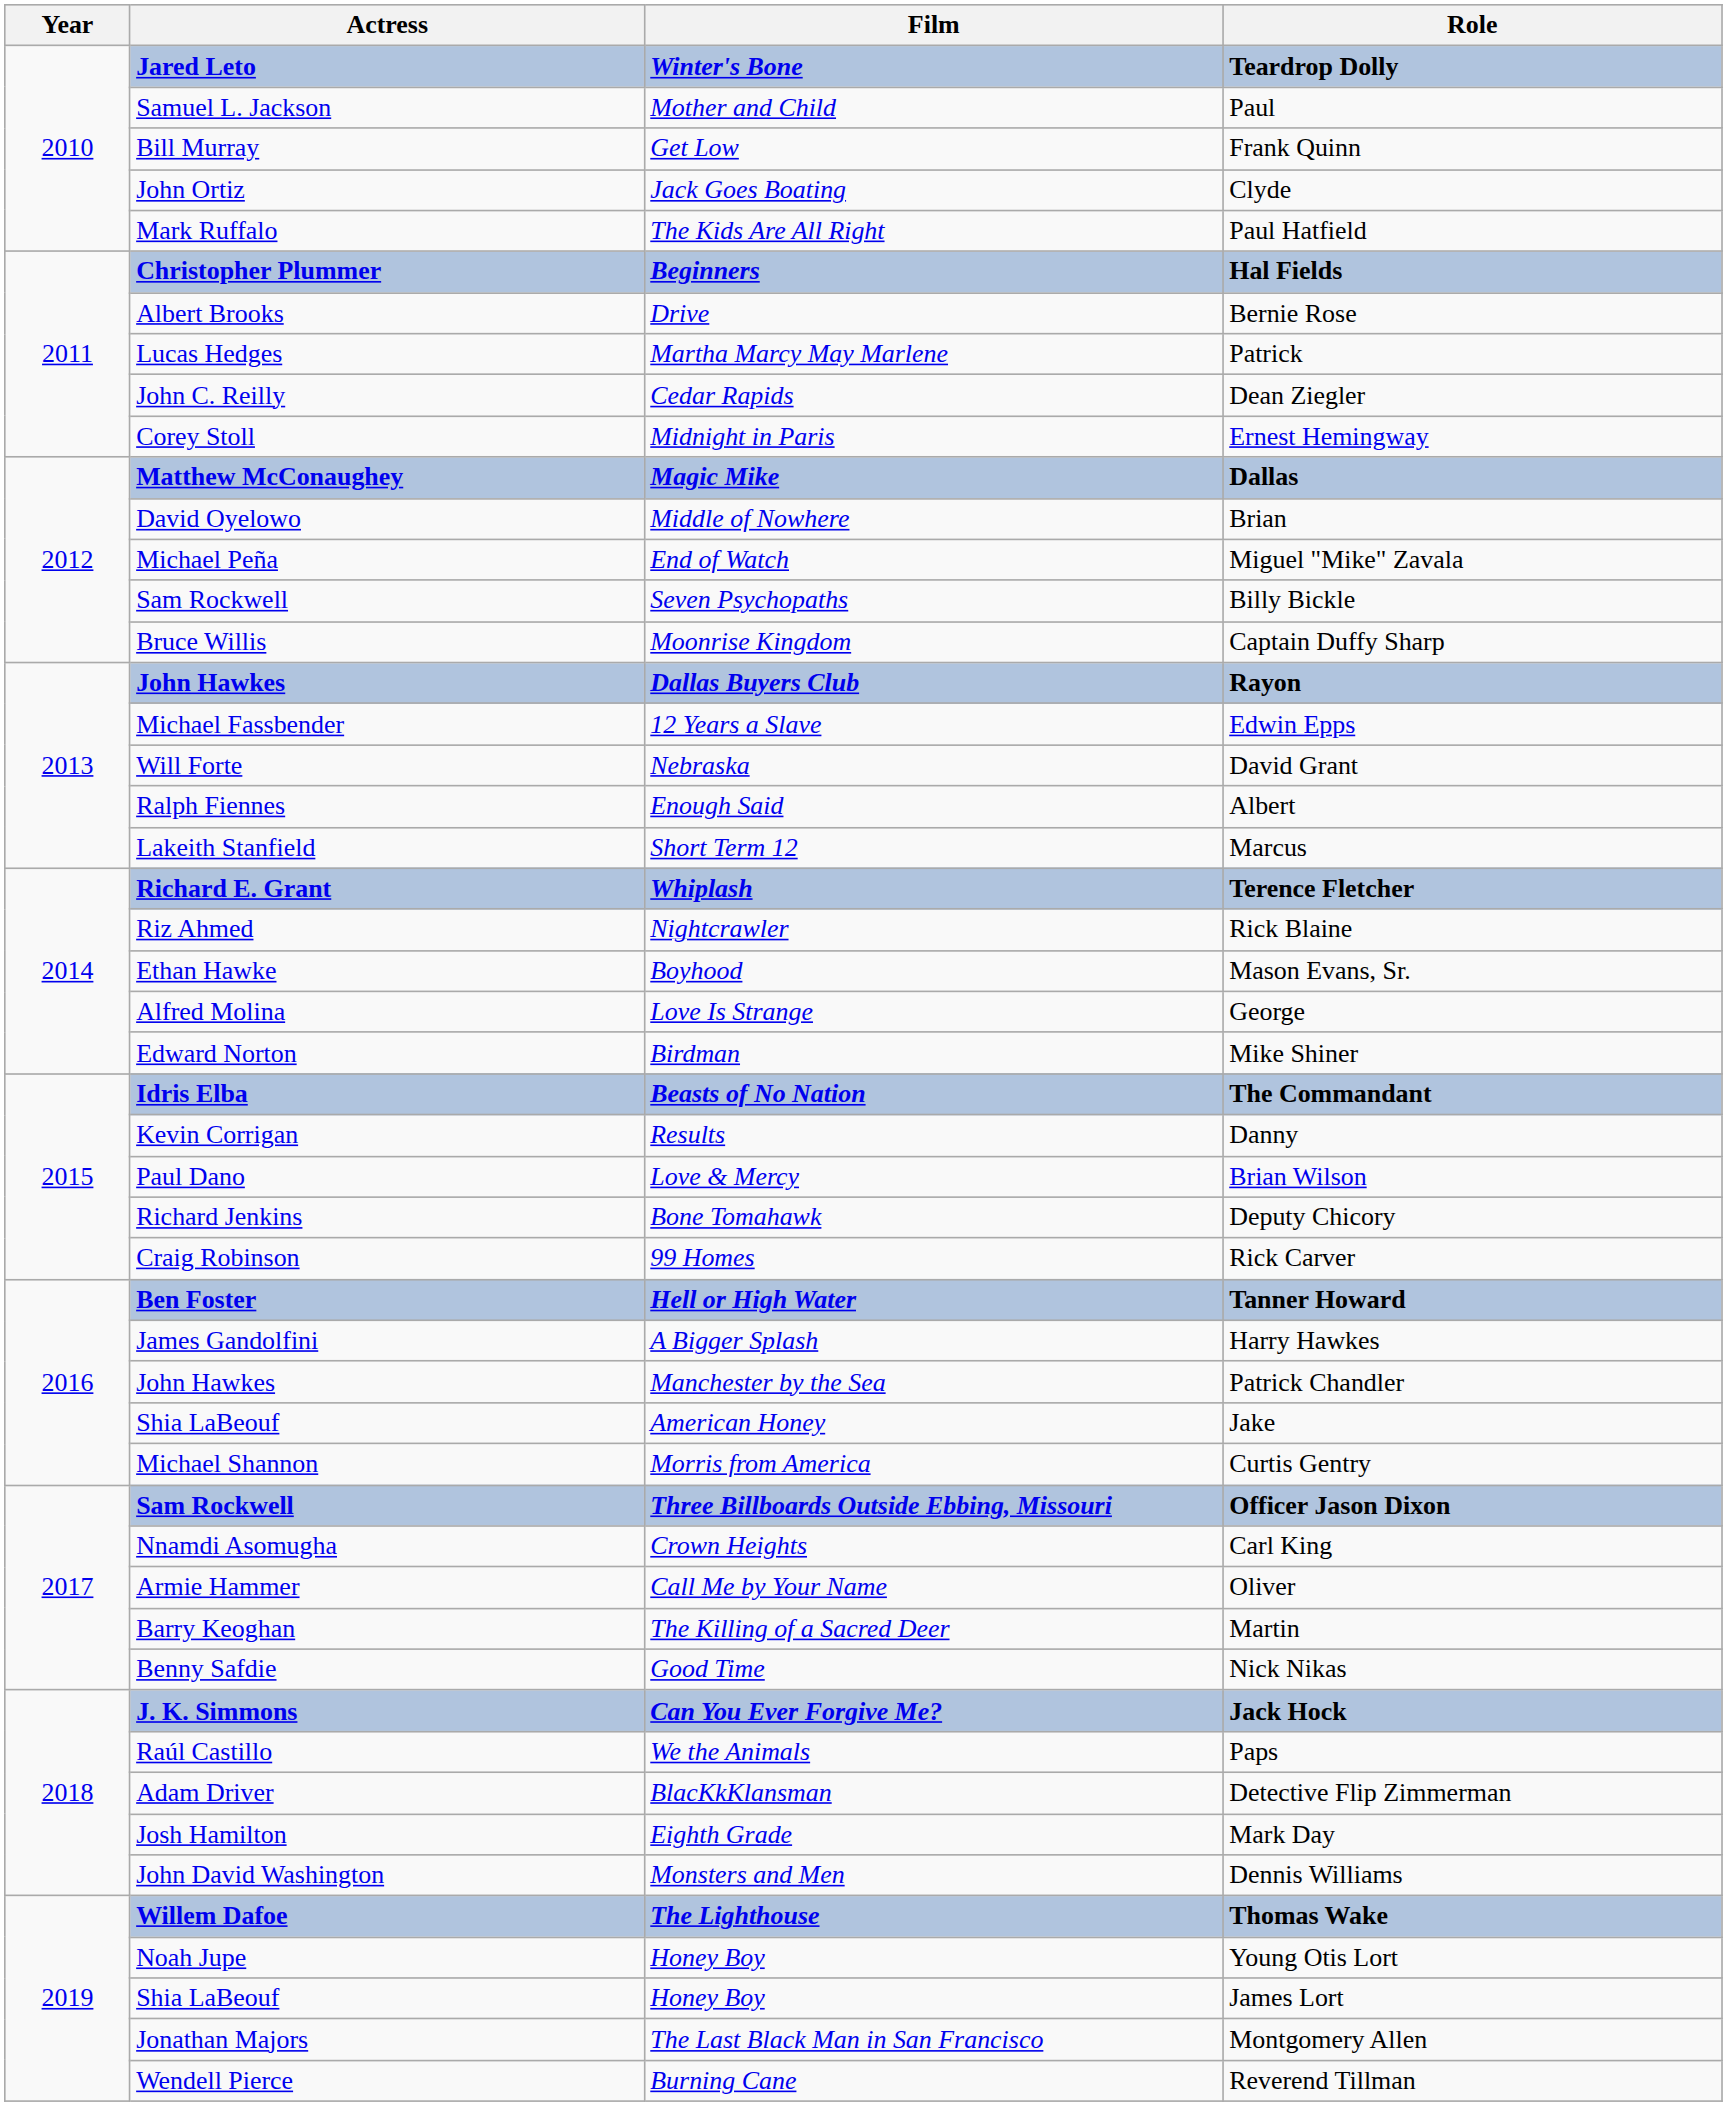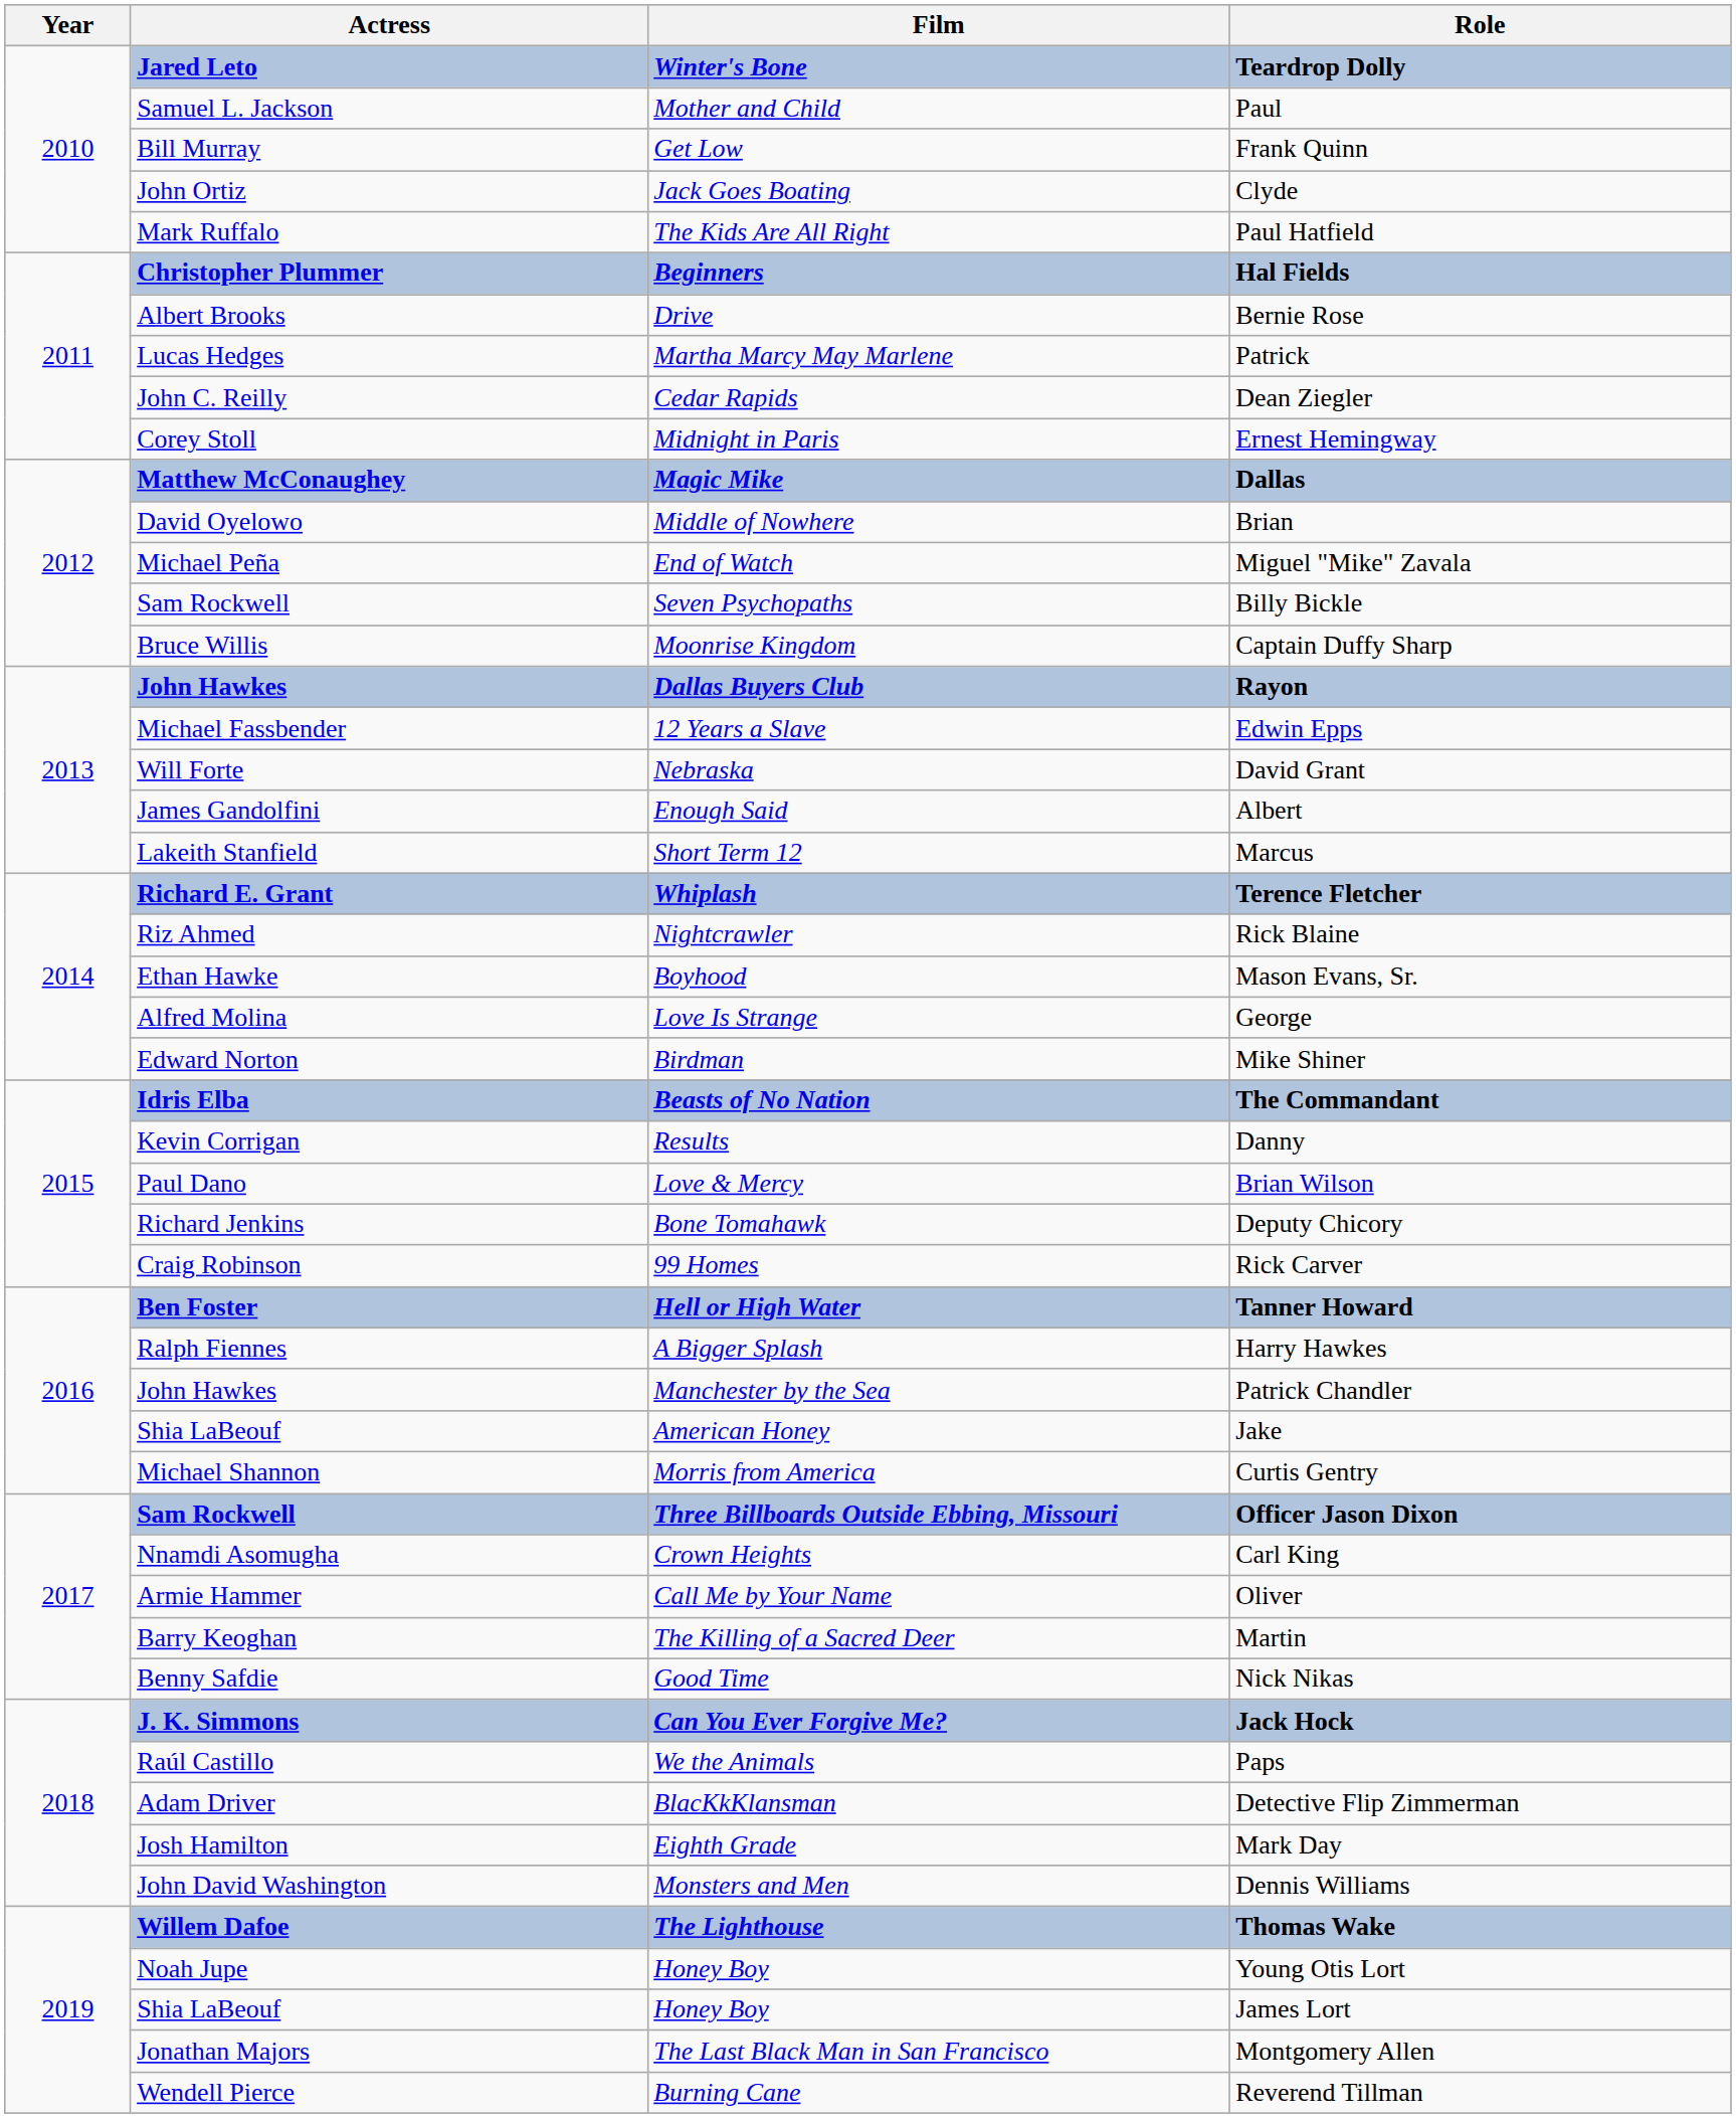Albert | Actress: Ralph Fiennes -> James Gandolfini
Harry Hawkes | Actress: James Gandolfini -> Ralph Fiennes
